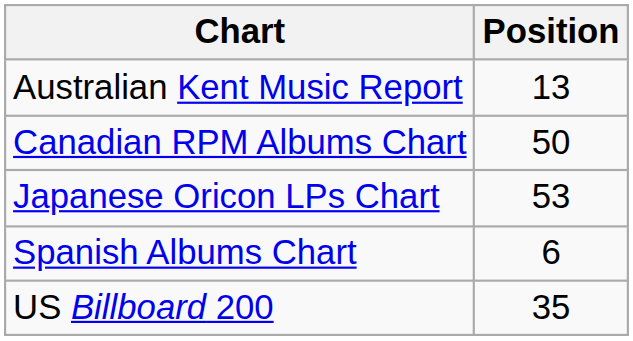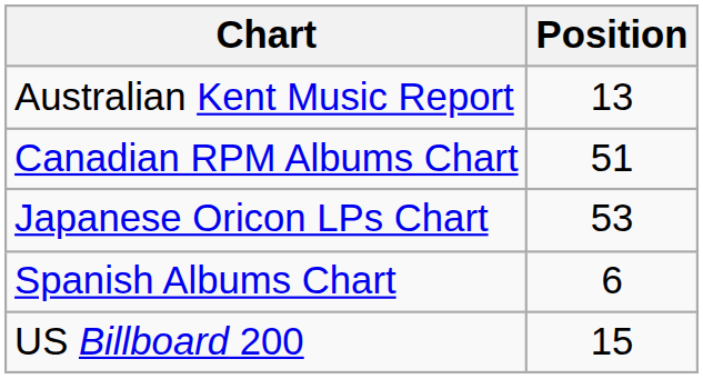Canadian RPM Albums Chart | Position: 50 -> 51
US Billboard 200 | Position: 35 -> 15
